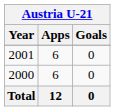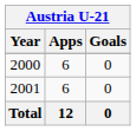rows swapped: 2000 <-> 2001
